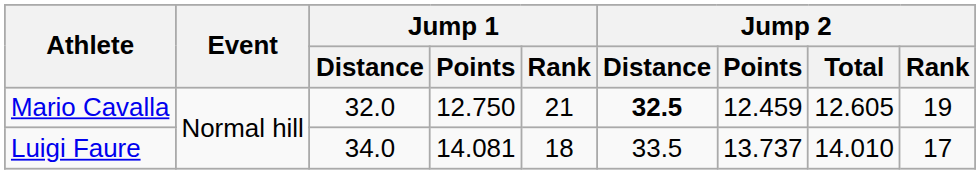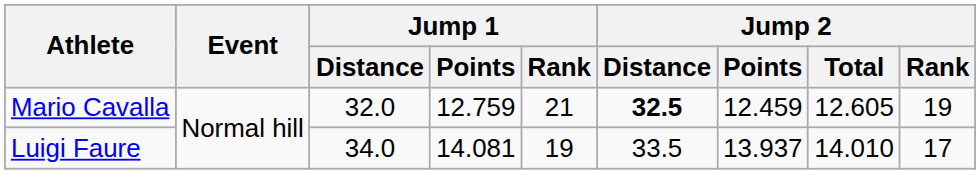Mario Cavalla | Jump 1 / Points: 12.750 -> 12.759
Luigi Faure | Jump 1 / Rank: 18 -> 19
Luigi Faure | Jump 2 / Points: 13.737 -> 13.937
